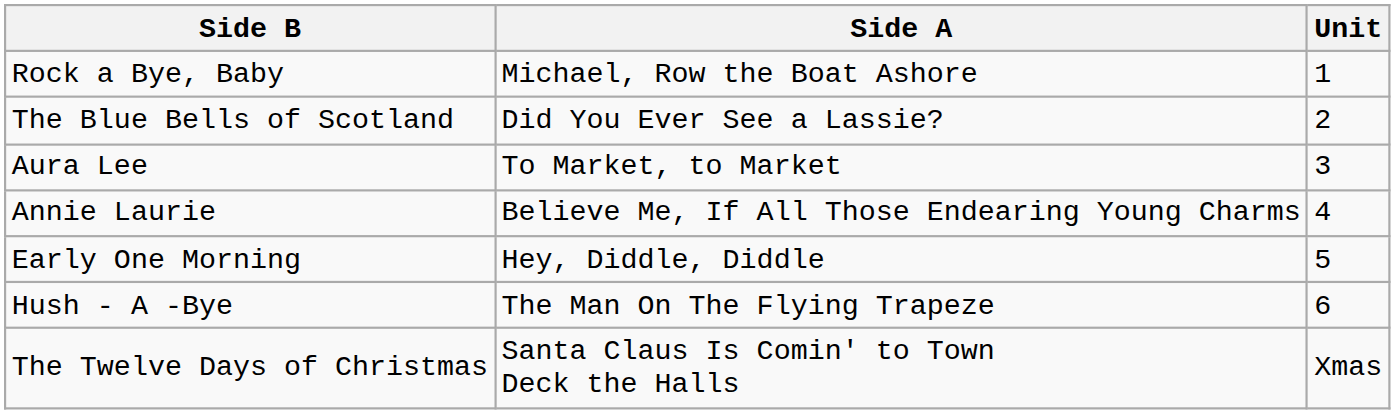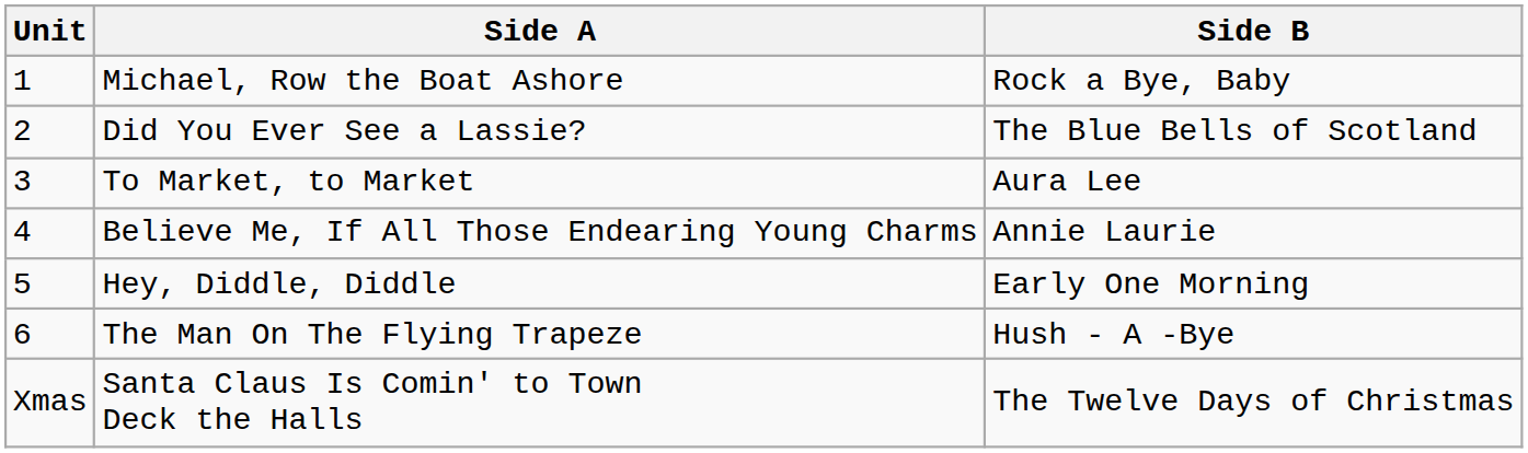columns swapped: Unit <-> Side B
